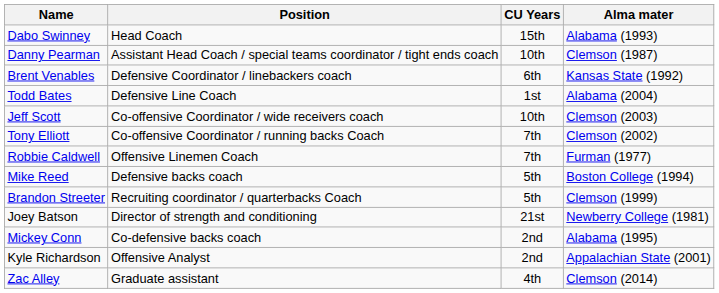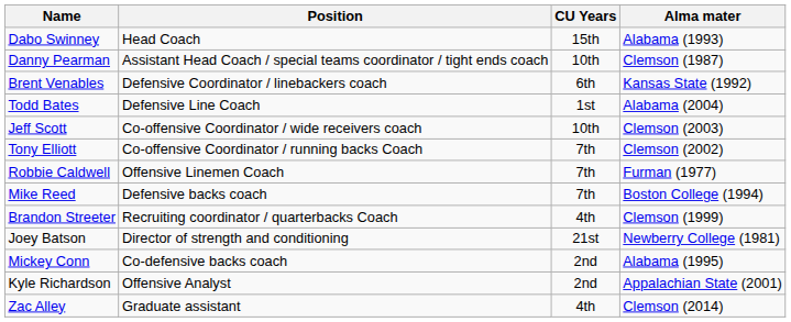Mike Reed | CU Years: 5th -> 7th
Brandon Streeter | CU Years: 5th -> 4th
